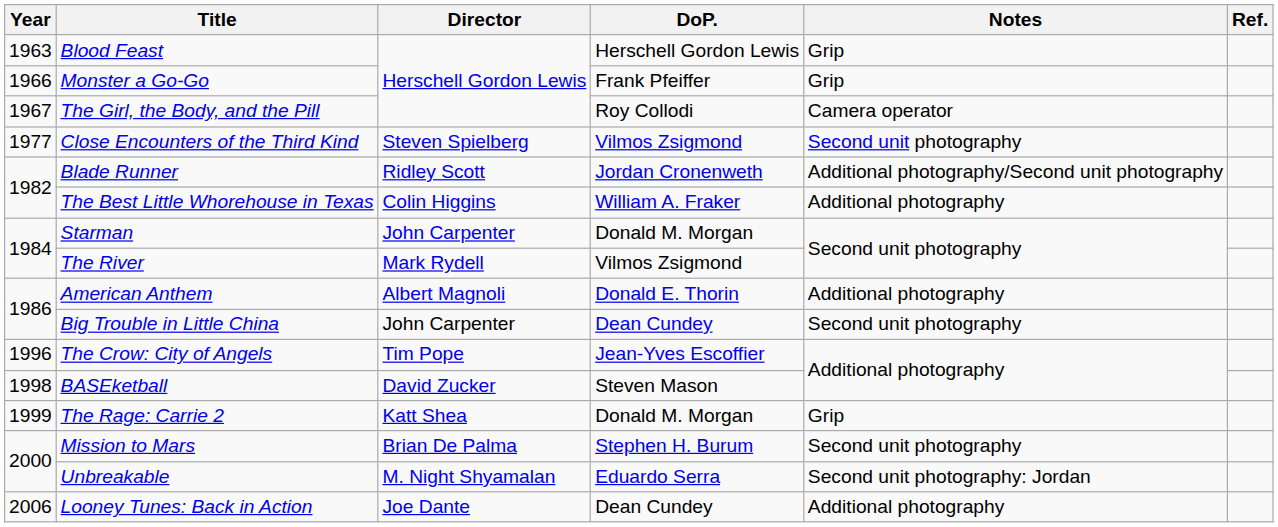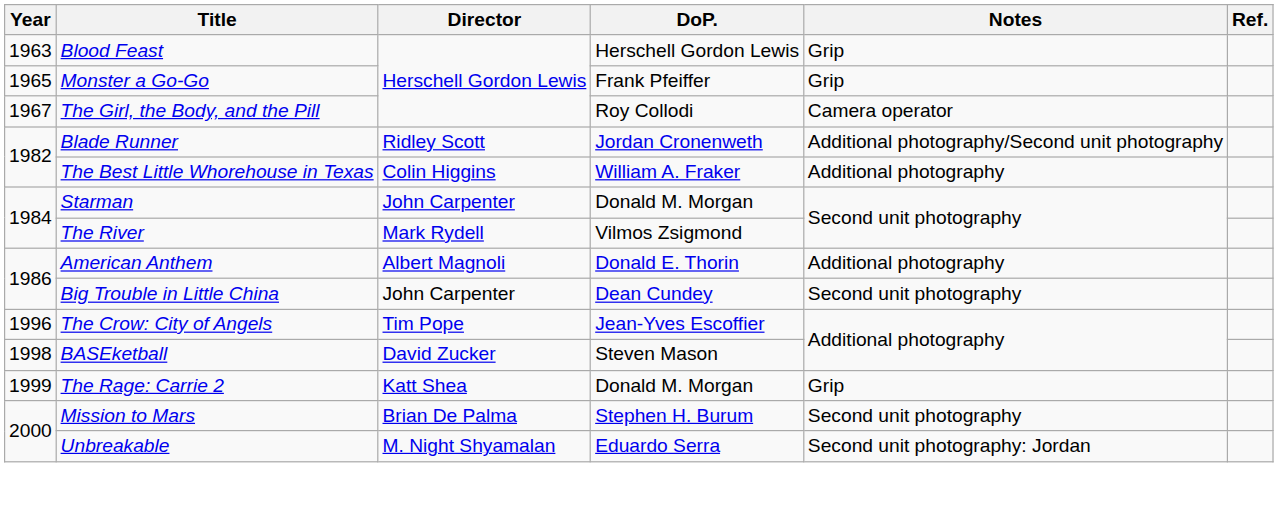Monster a Go-Go | Year: 1966 -> 1965
- row: 1977 | Close Encounters of the Third Kind | Steven Spielberg | Vilmos Zsigmond | Second unit photography
- row: 2006 | Looney Tunes: Back in Action | Joe Dante | Dean Cundey | Additional photography
